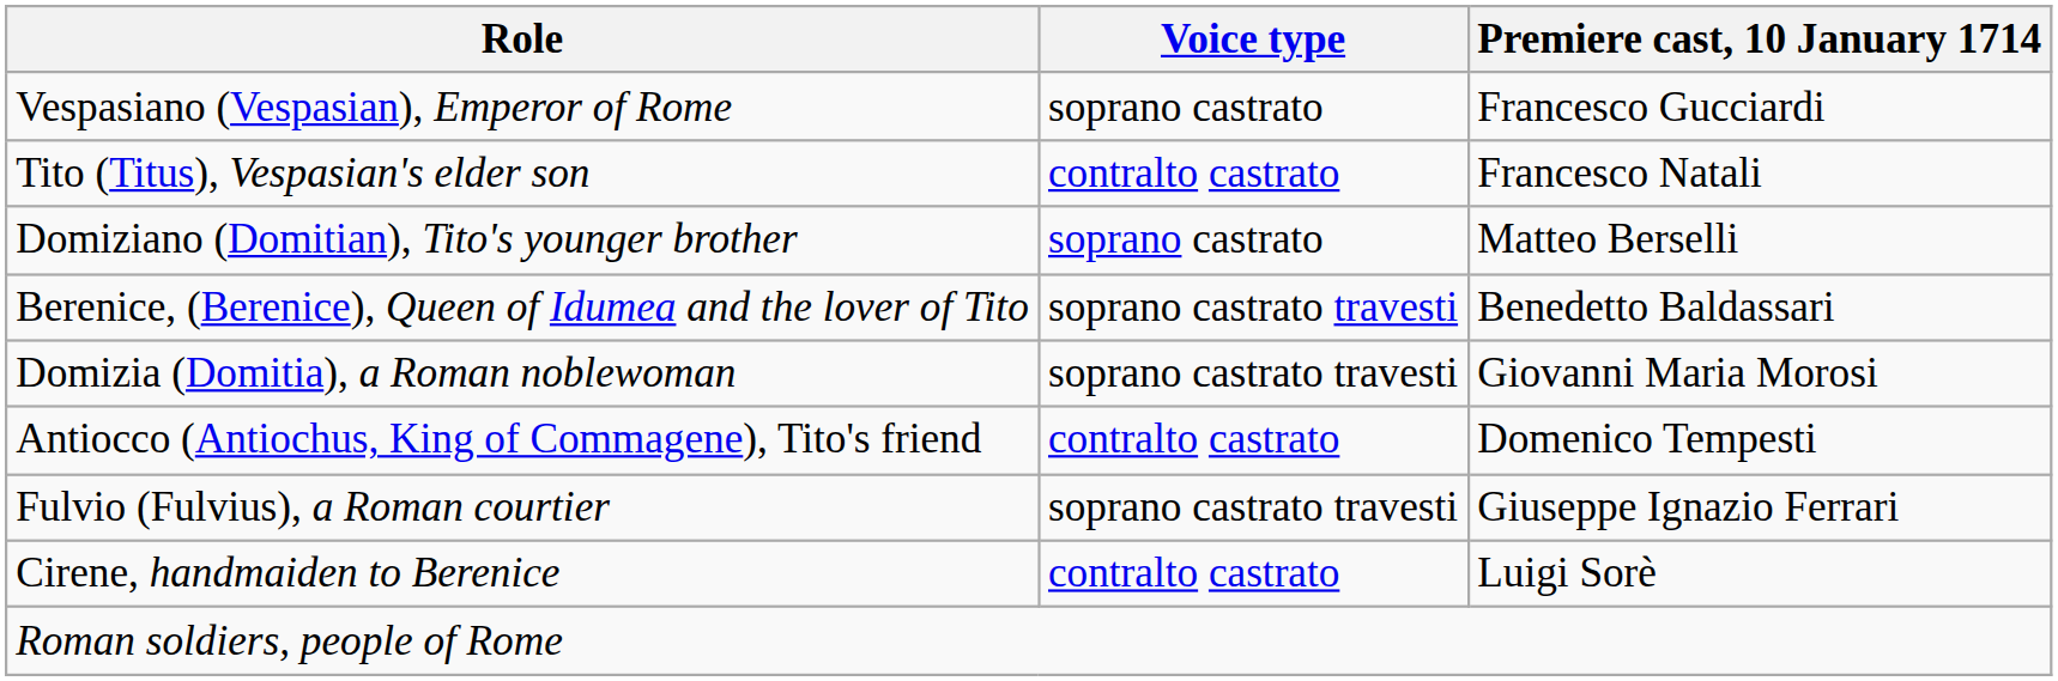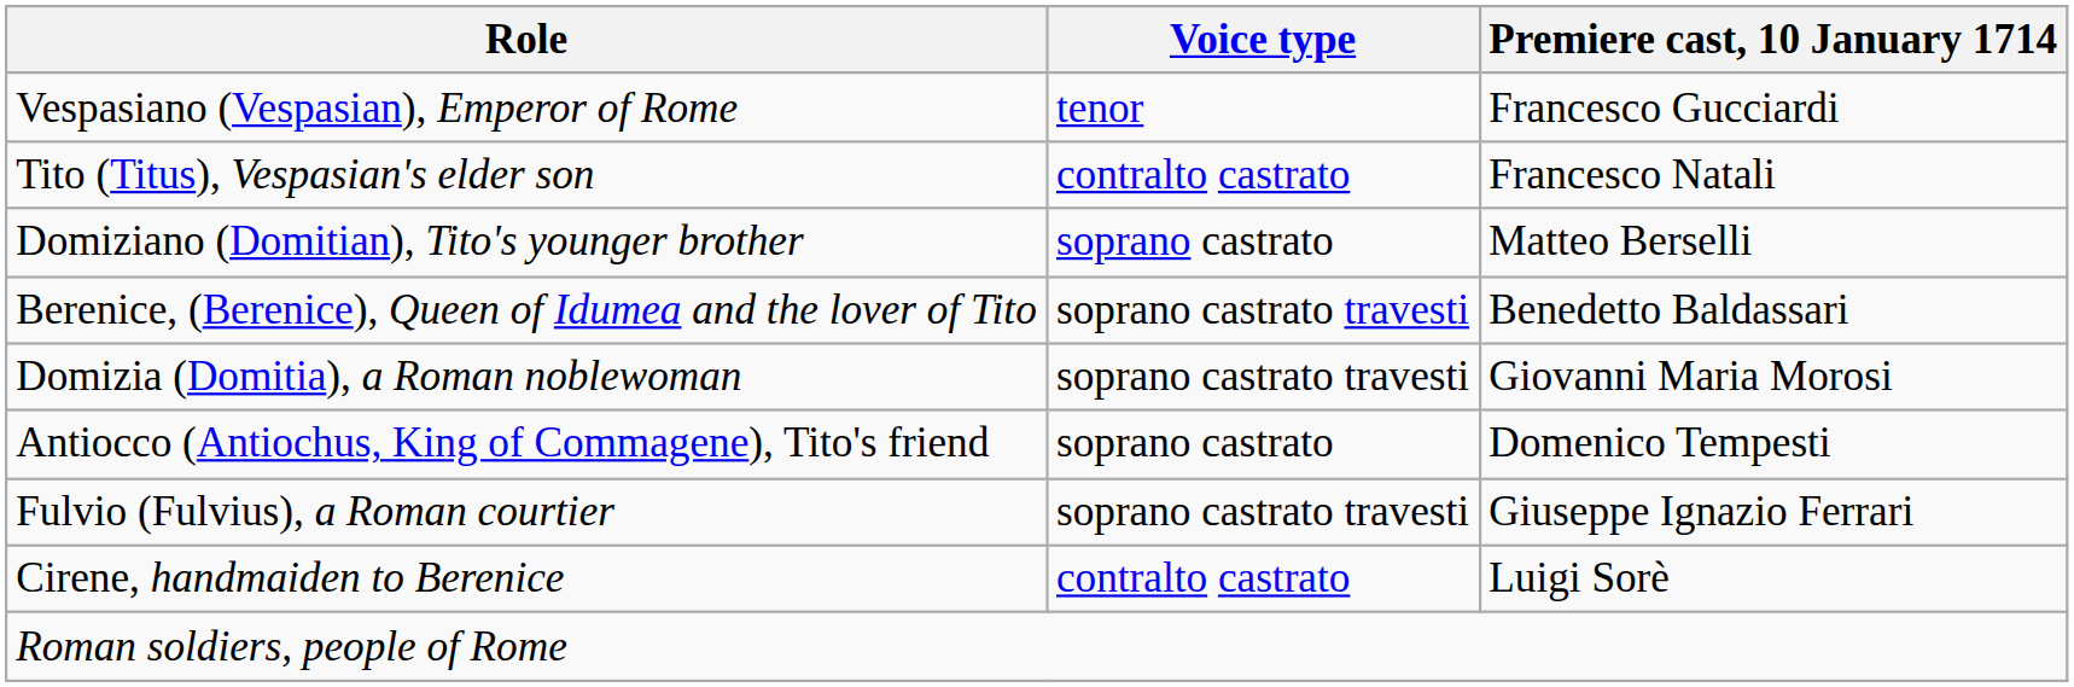Vespasiano (Vespasian), Emperor of Rome | Voice type: soprano castrato -> tenor
Antiocco (Antiochus, King of Commagene), Tito's friend | Voice type: contralto castrato -> soprano castrato
